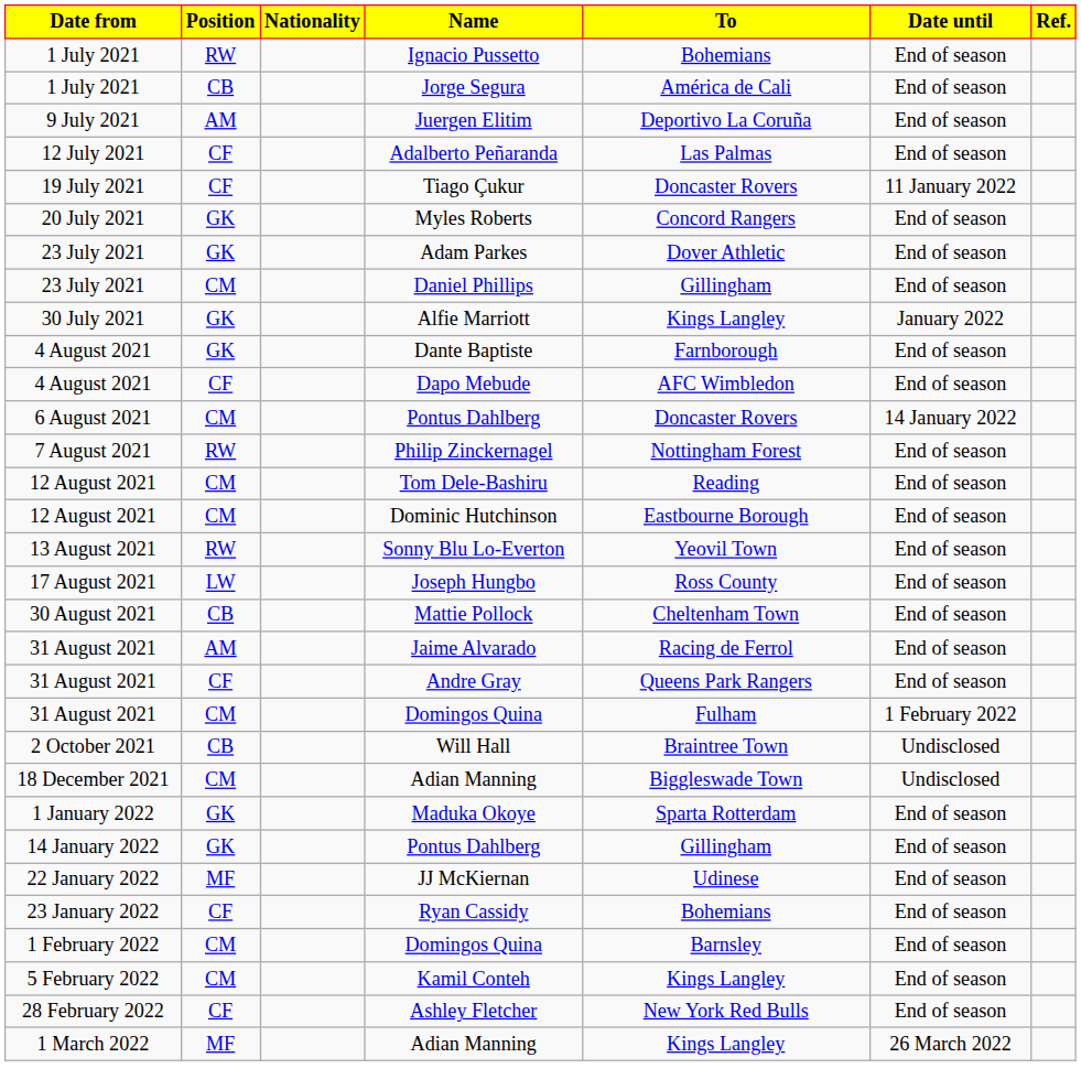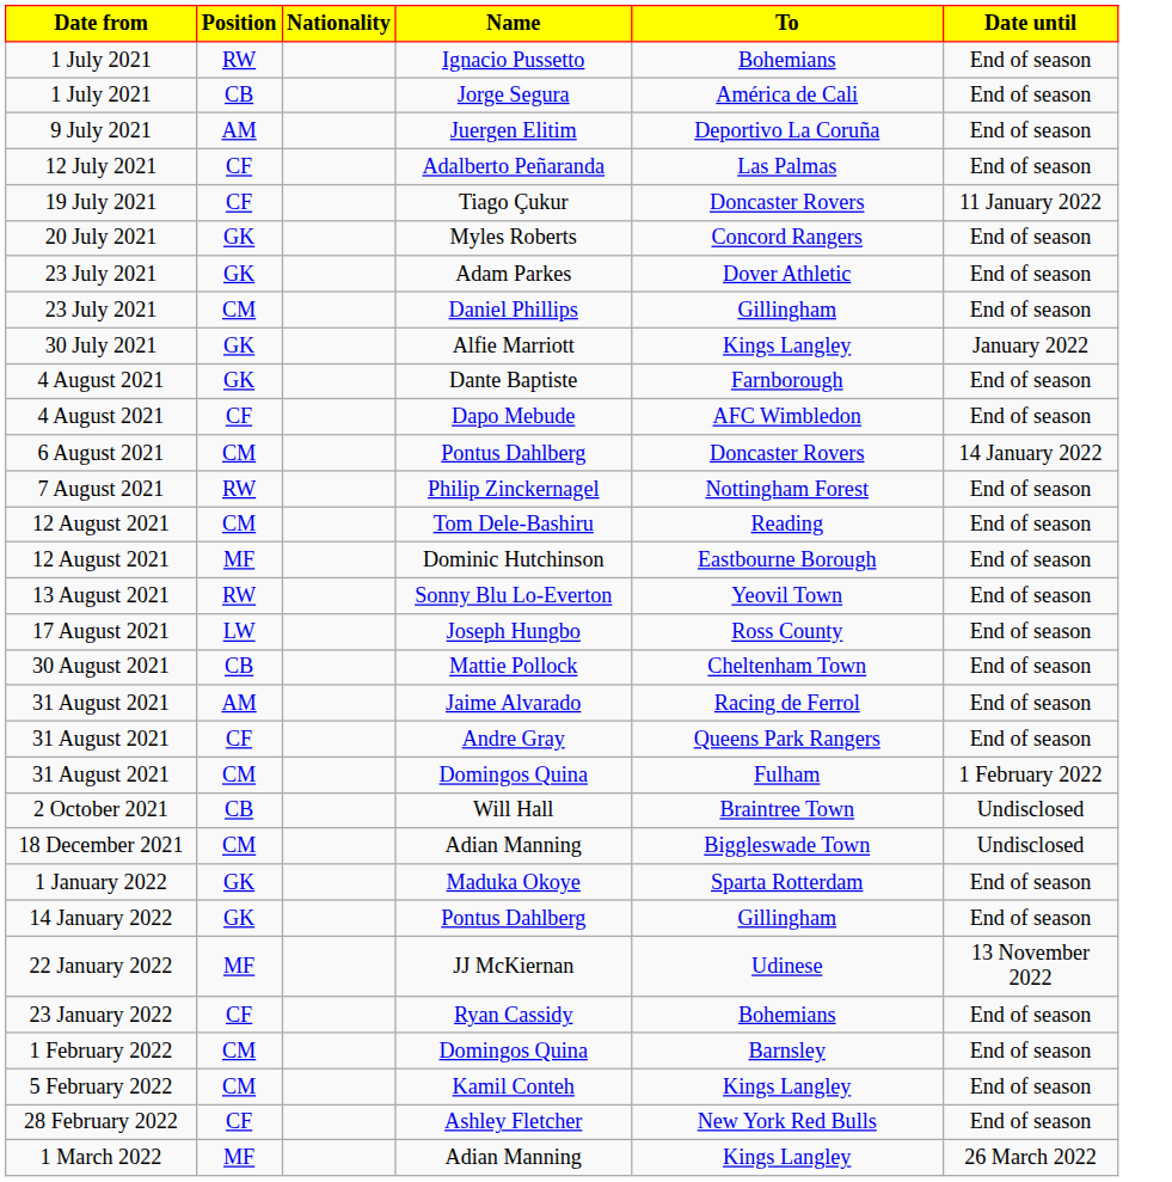- column: Ref.
Dominic Hutchinson | Position: CM -> MF
JJ McKiernan | Date until: End of season -> 13 November 2022
